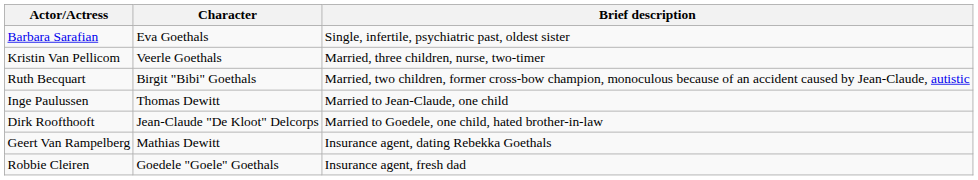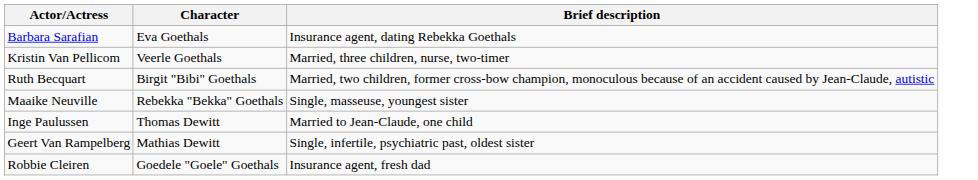Barbara Sarafian | Brief description: Single, infertile, psychiatric past, oldest sister -> Insurance agent, dating Rebekka Goethals
+ row: Maaike Neuville | Rebekka "Bekka" Goethals | Single, masseuse, youngest sister
- row: Dirk Roofthooft | Jean-Claude "De Kloot" Delcorps | Married to Goedele, one child, hated brother-in-law
Geert Van Rampelberg | Brief description: Insurance agent, dating Rebekka Goethals -> Single, infertile, psychiatric past, oldest sister
